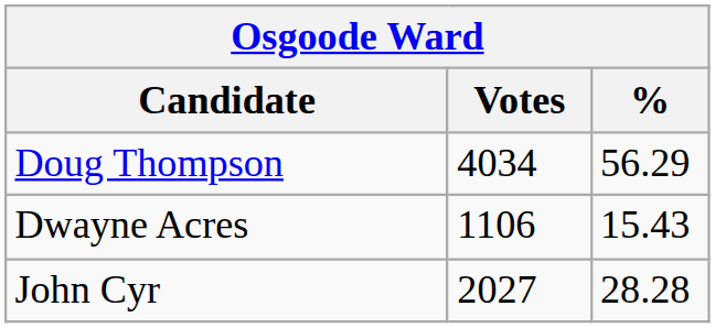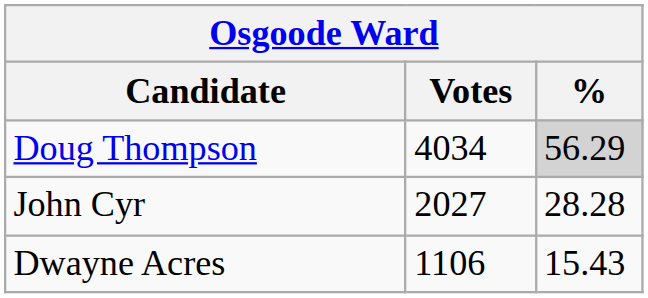Doug Thompson | %: no background -> lightgrey background
rows swapped: John Cyr <-> Dwayne Acres
